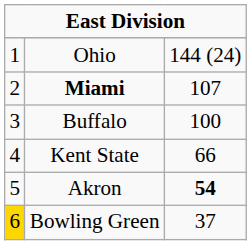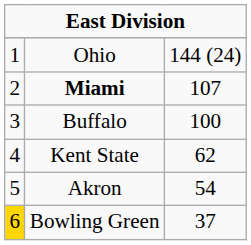Kent State | column 3: 66 -> 62
Akron | column 3: bold -> normal
